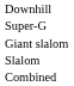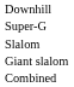rows swapped: Giant slalom <-> Slalom
